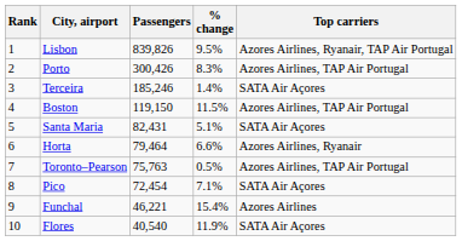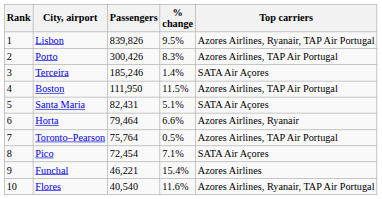Boston | Passengers: 119,150 -> 111,950
Toronto–Pearson | Passengers: 75,763 -> 75,764
Flores | % change: 11.9% -> 11.6%
Flores | Top carriers: SATA Air Açores -> Azores Airlines, Ryanair, TAP Air Portugal
